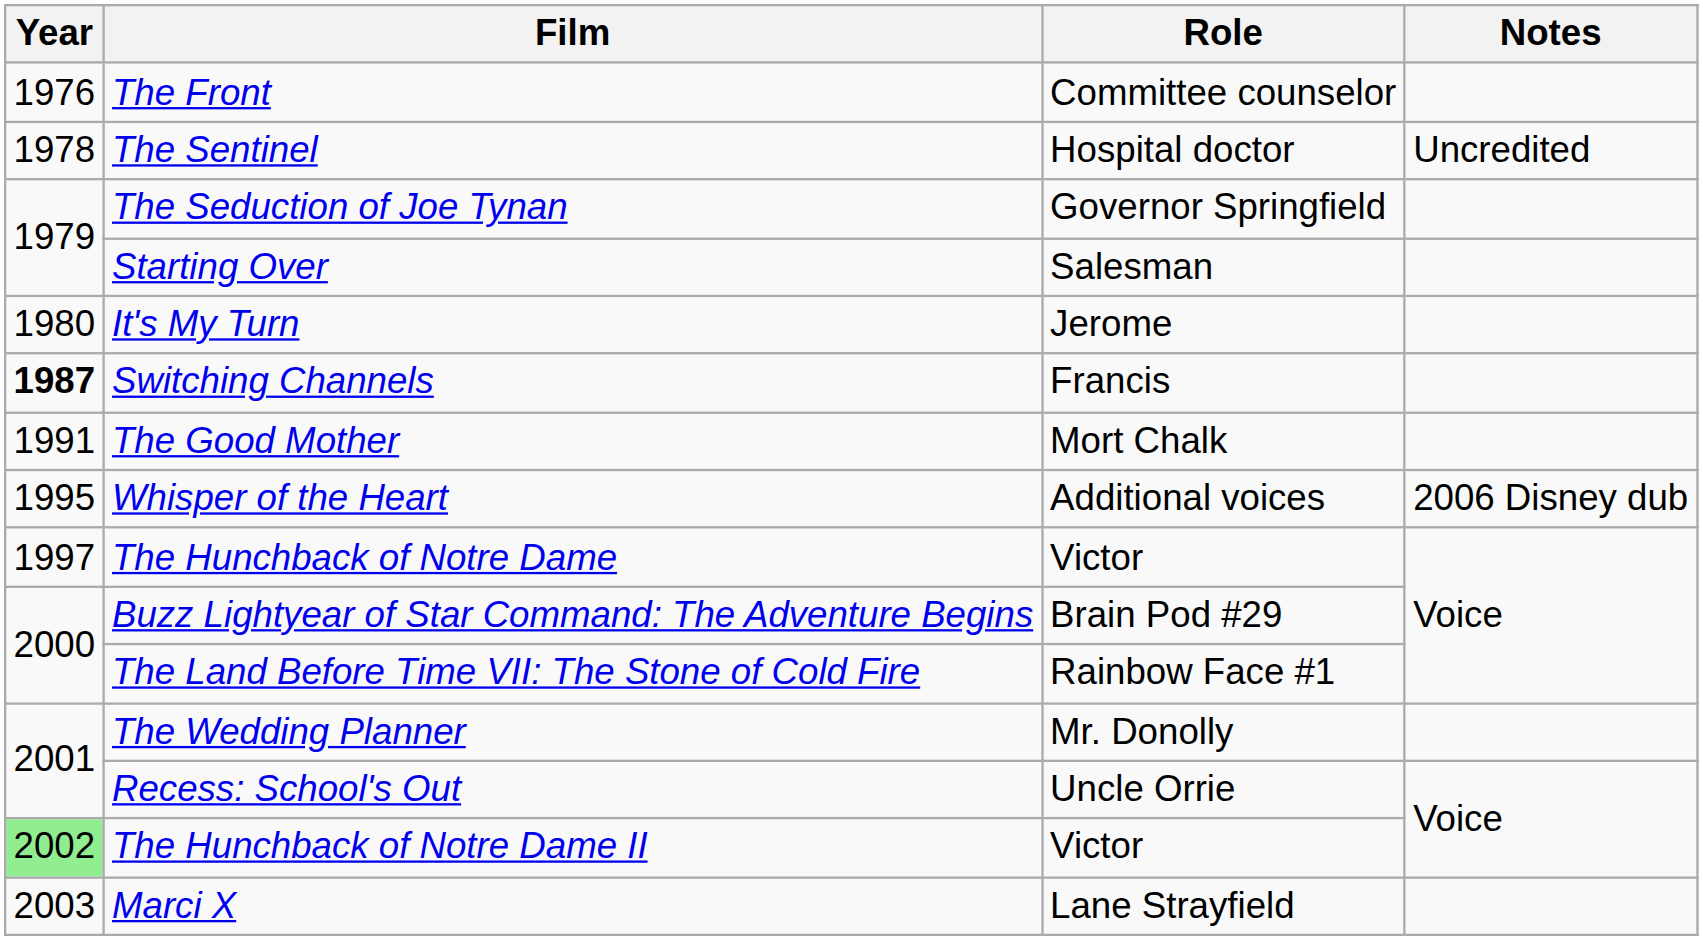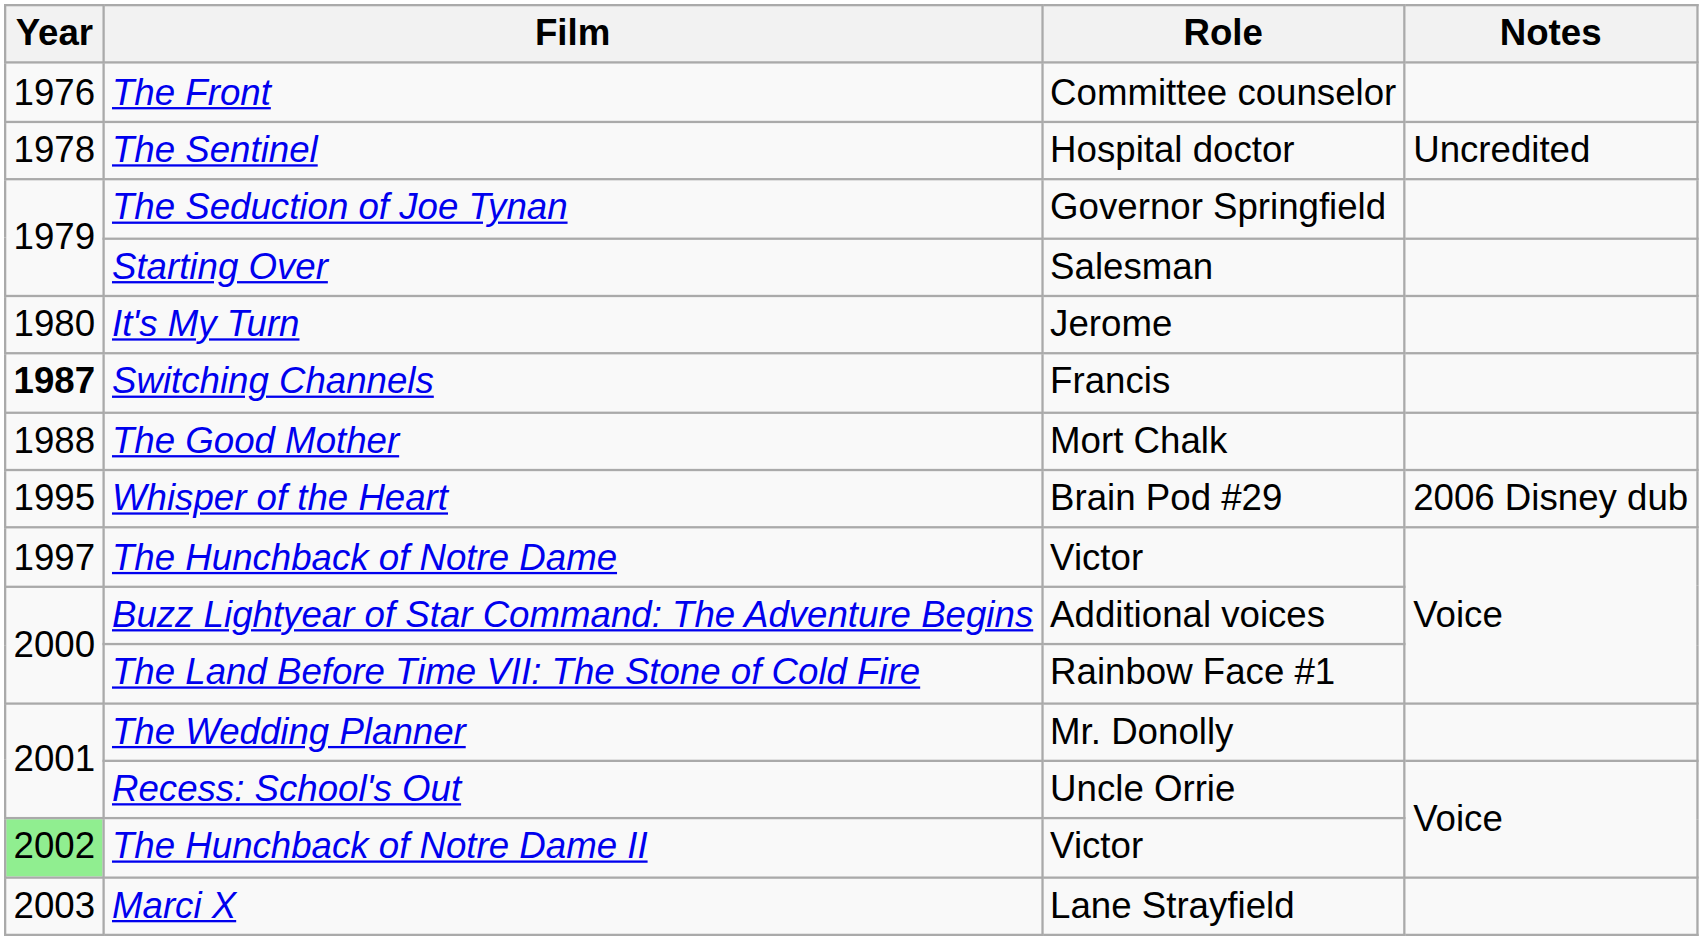The Good Mother | Year: 1991 -> 1988
Whisper of the Heart | Role: Additional voices -> Brain Pod #29
Buzz Lightyear of Star Command: The Adventure Begins | Role: Brain Pod #29 -> Additional voices
